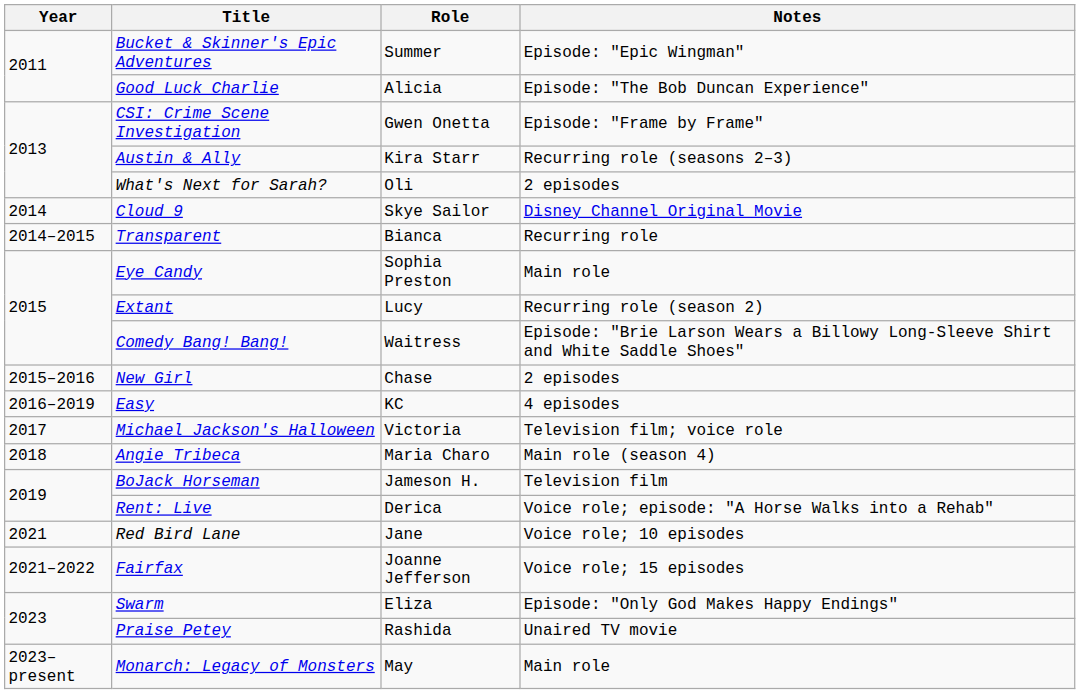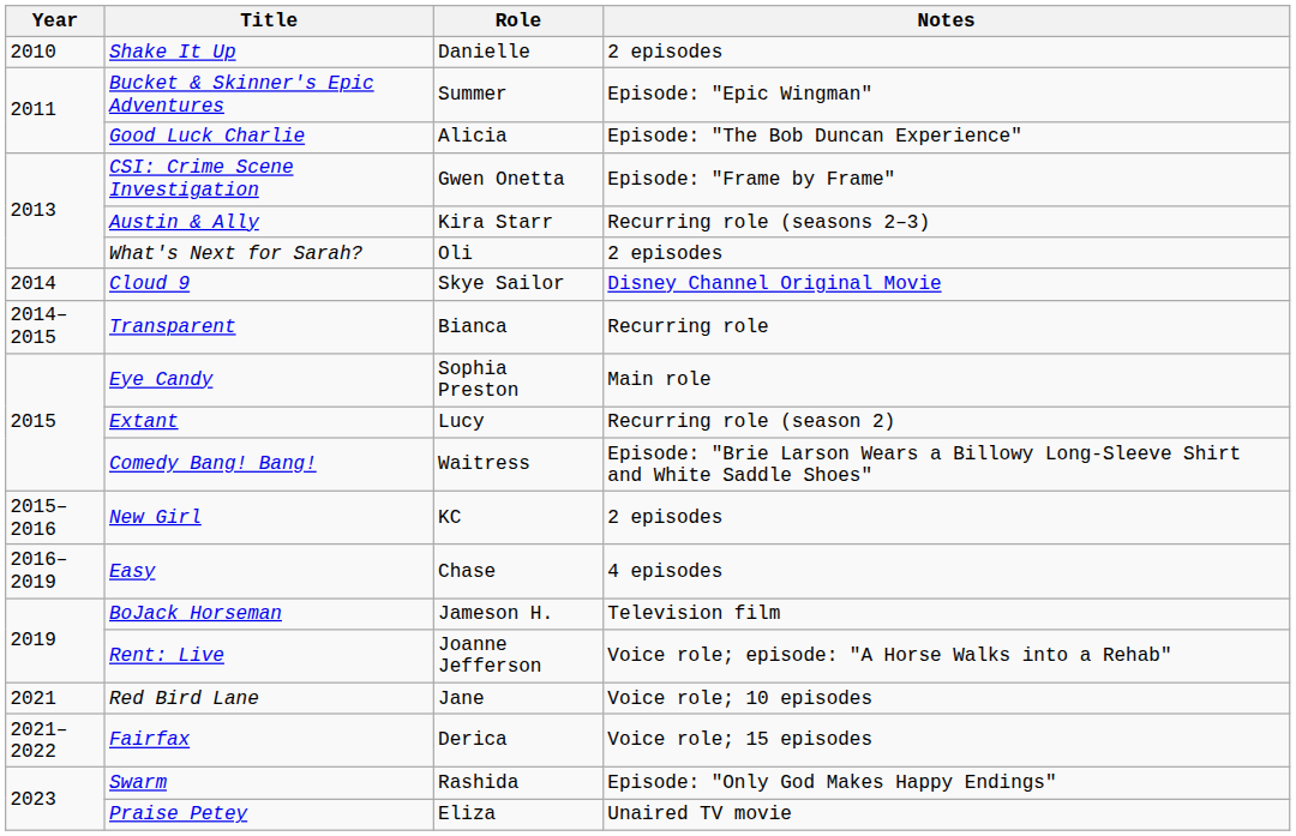+ row: 2010 | Shake It Up | Danielle | 2 episodes
New Girl | Role: Chase -> KC
Easy | Role: KC -> Chase
- row: 2017 | Michael Jackson's Halloween | Victoria | Television film; voice role
- row: 2018 | Angie Tribeca | Maria Charo | Main role (season 4)
Rent: Live | Role: Derica -> Joanne Jefferson
Fairfax | Role: Joanne Jefferson -> Derica
Swarm | Role: Eliza -> Rashida
Praise Petey | Role: Rashida -> Eliza
- row: 2023–present | Monarch: Legacy of Monsters | May | Main role
